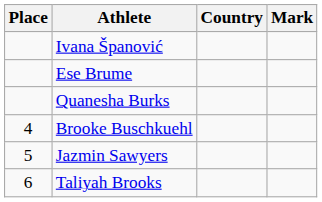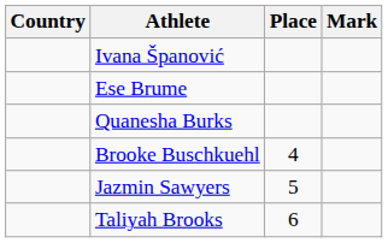columns swapped: Place <-> Country
